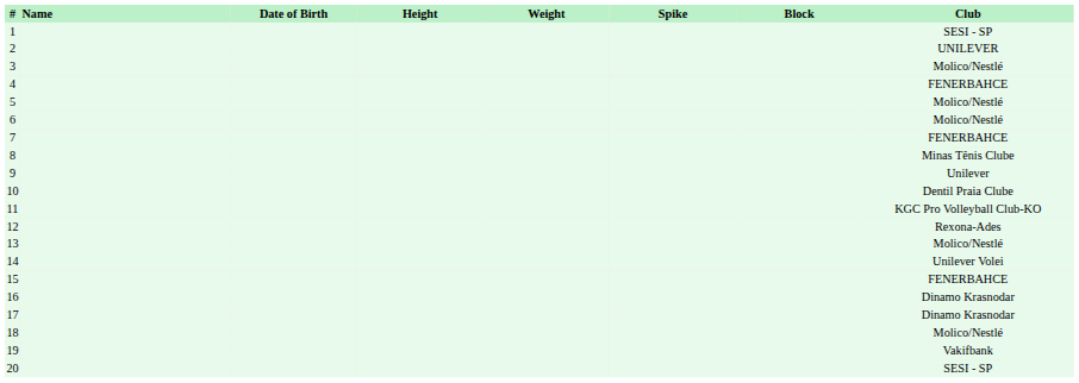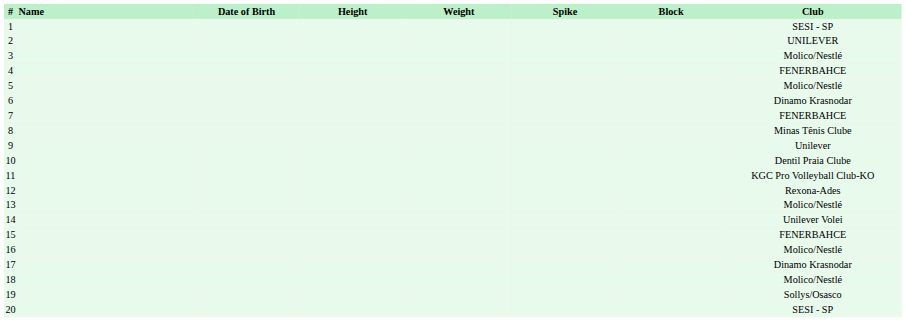6 | Club: Molico/Nestlé -> Dinamo Krasnodar
16 | Club: Dinamo Krasnodar -> Molico/Nestlé
19 | Club: Vakifbank -> Sollys/Osasco
